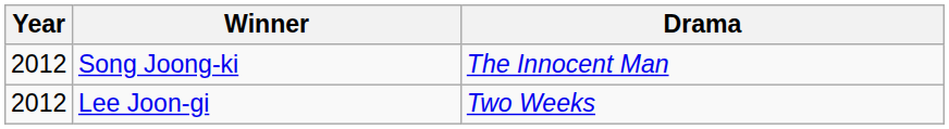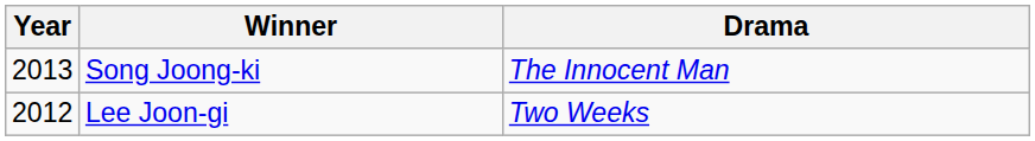Song Joong-ki | Year: 2012 -> 2013
